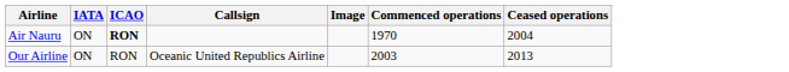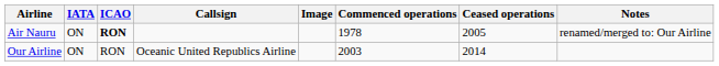+ column: Notes | renamed/merged to: Our Airline
Air Nauru | Commenced operations: 1970 -> 1978
Air Nauru | Ceased operations: 2004 -> 2005
Our Airline | Ceased operations: 2013 -> 2014
